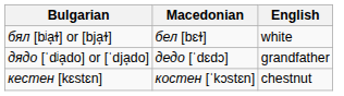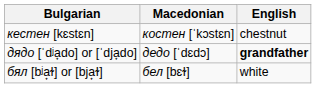rows swapped: бял [bʲa̟ɫ] or [bja̟ɫ] <-> кестен [kɛstɛn]
дядо [ˈdʲa̟do] or [ˈdja̟do] | English: normal -> bold
